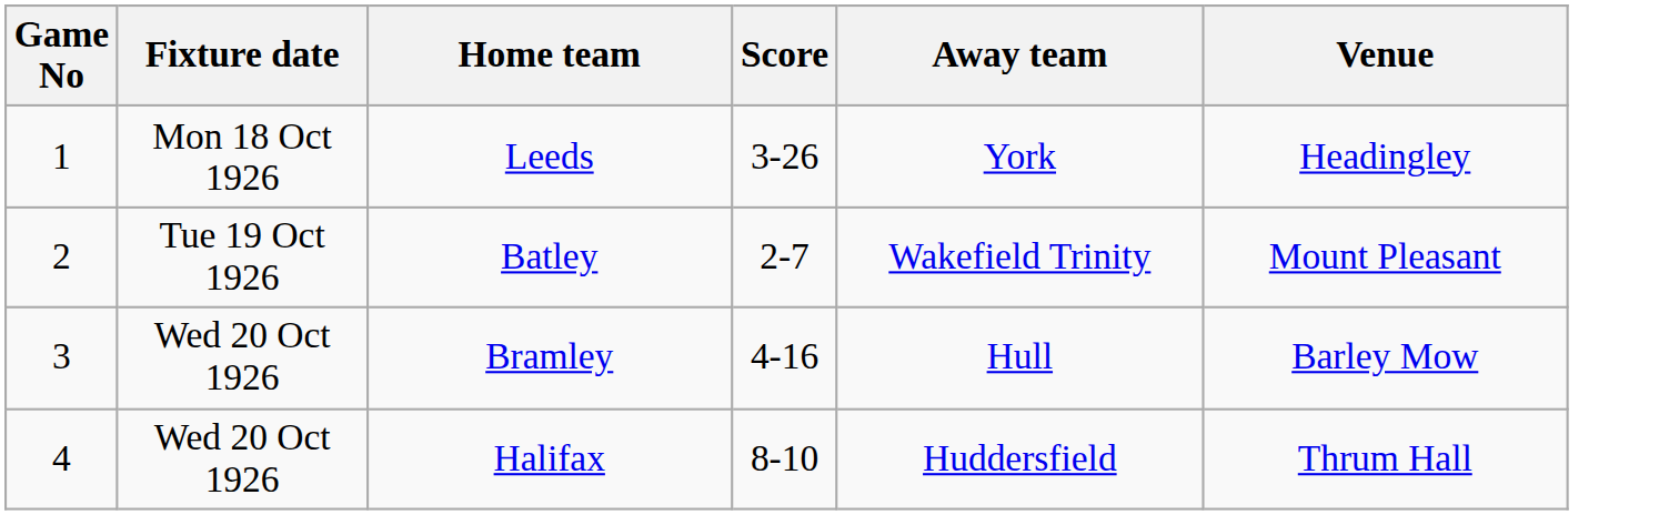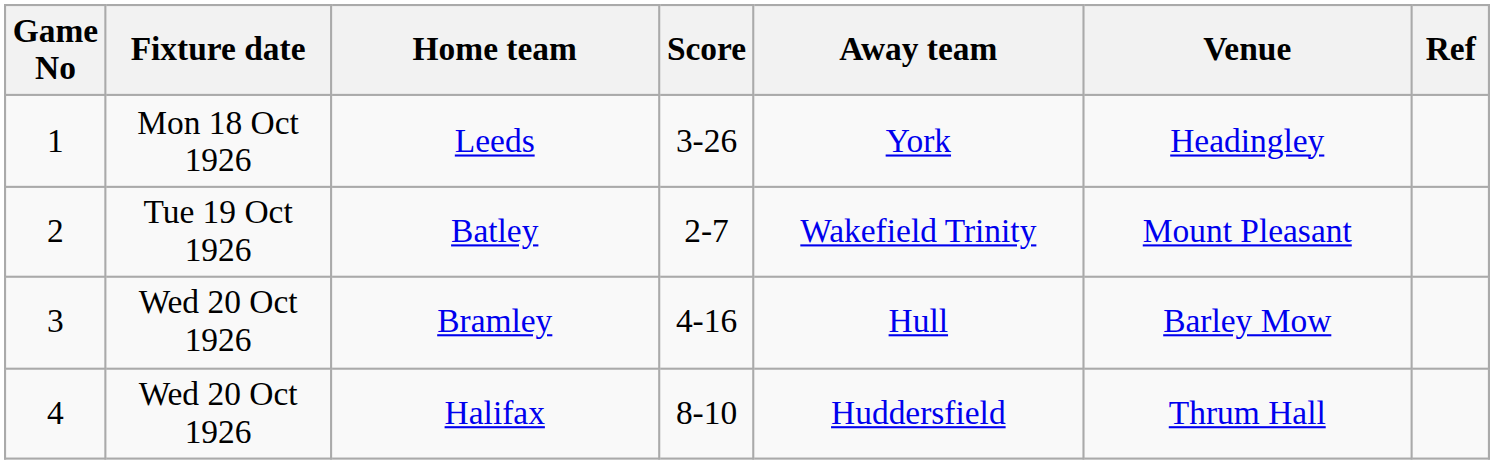+ column: Ref
